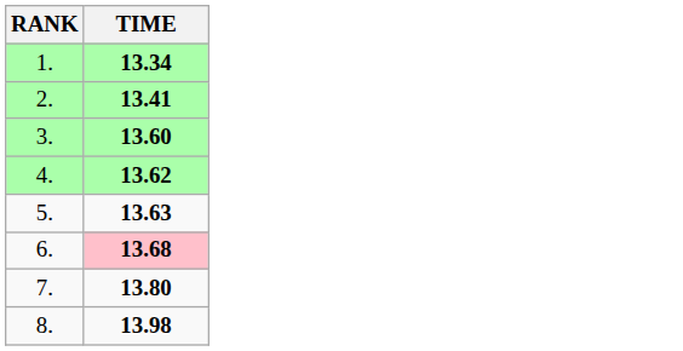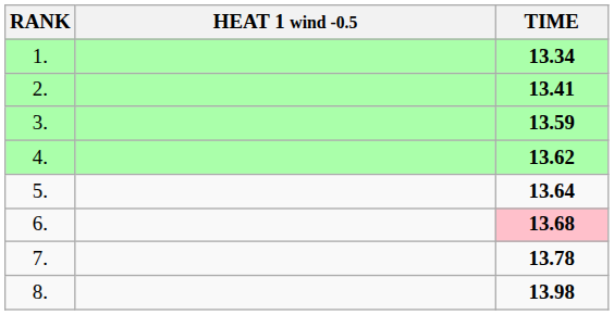+ column: HEAT 1 wind -0.5
3. | TIME: 13.60 -> 13.59
5. | TIME: 13.63 -> 13.64
7. | TIME: 13.80 -> 13.78
